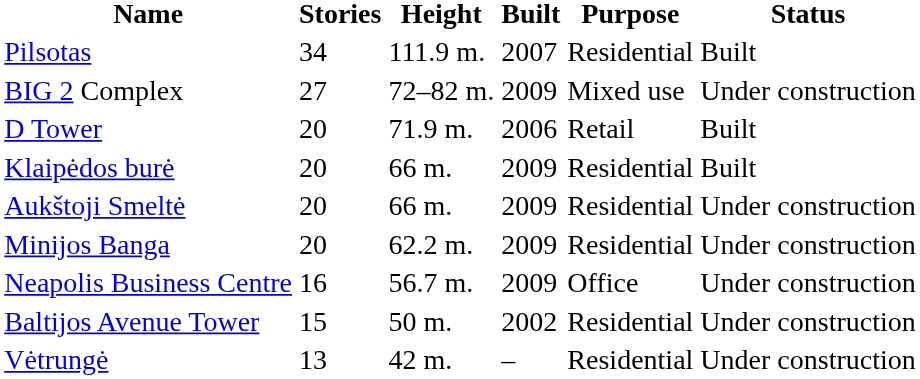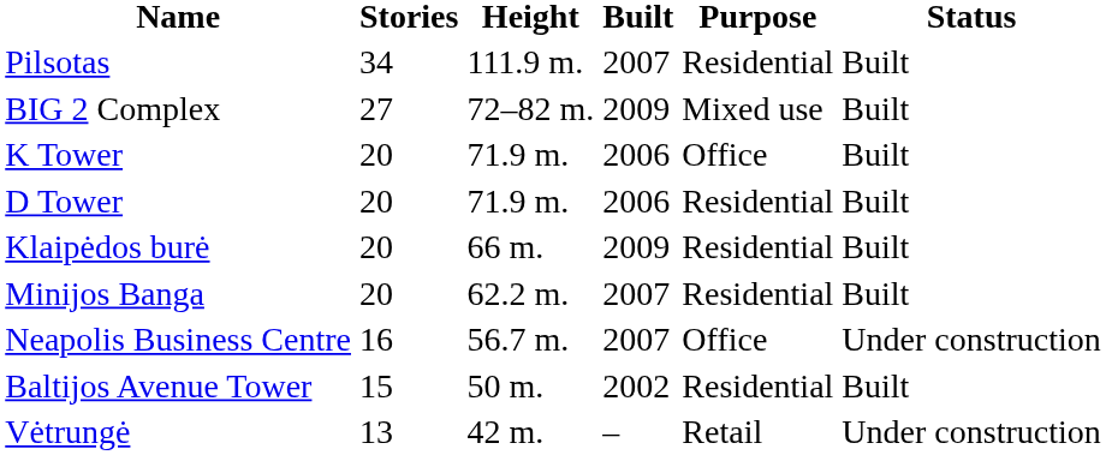BIG 2 Complex | Status: Under construction -> Built
+ row: K Tower | 20 | 71.9 m. | 2006 | Office | Built
D Tower | Purpose: Retail -> Residential
- row: Aukštoji Smeltė | 20 | 66 m. | 2009 | Residential | Under construction
Minijos Banga | Built: 2009 -> 2007
Minijos Banga | Status: Under construction -> Built
Neapolis Business Centre | Built: 2009 -> 2007
Baltijos Avenue Tower | Status: Under construction -> Built
Vėtrungė | Purpose: Residential -> Retail
